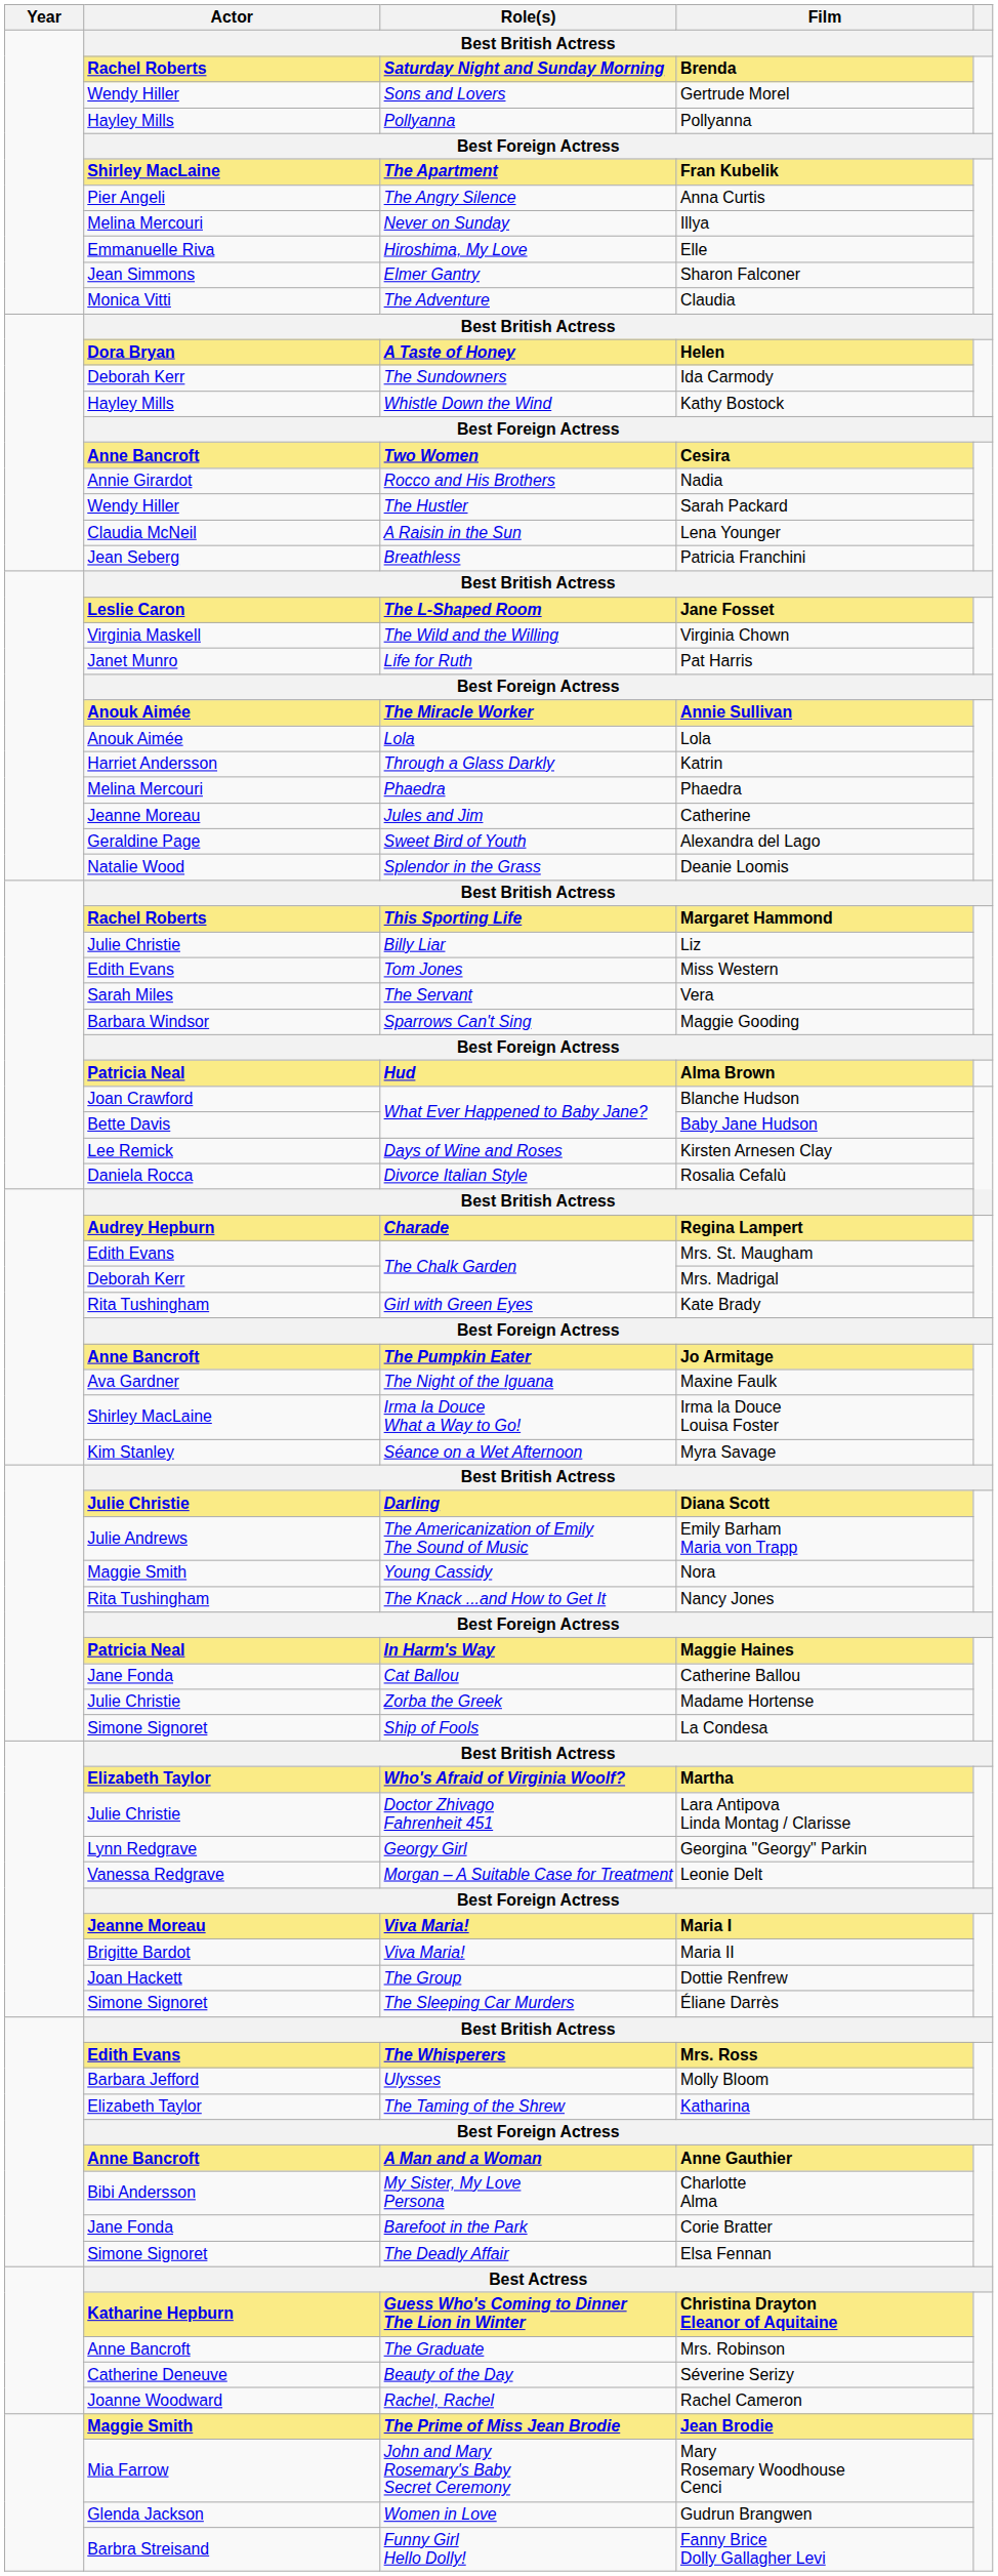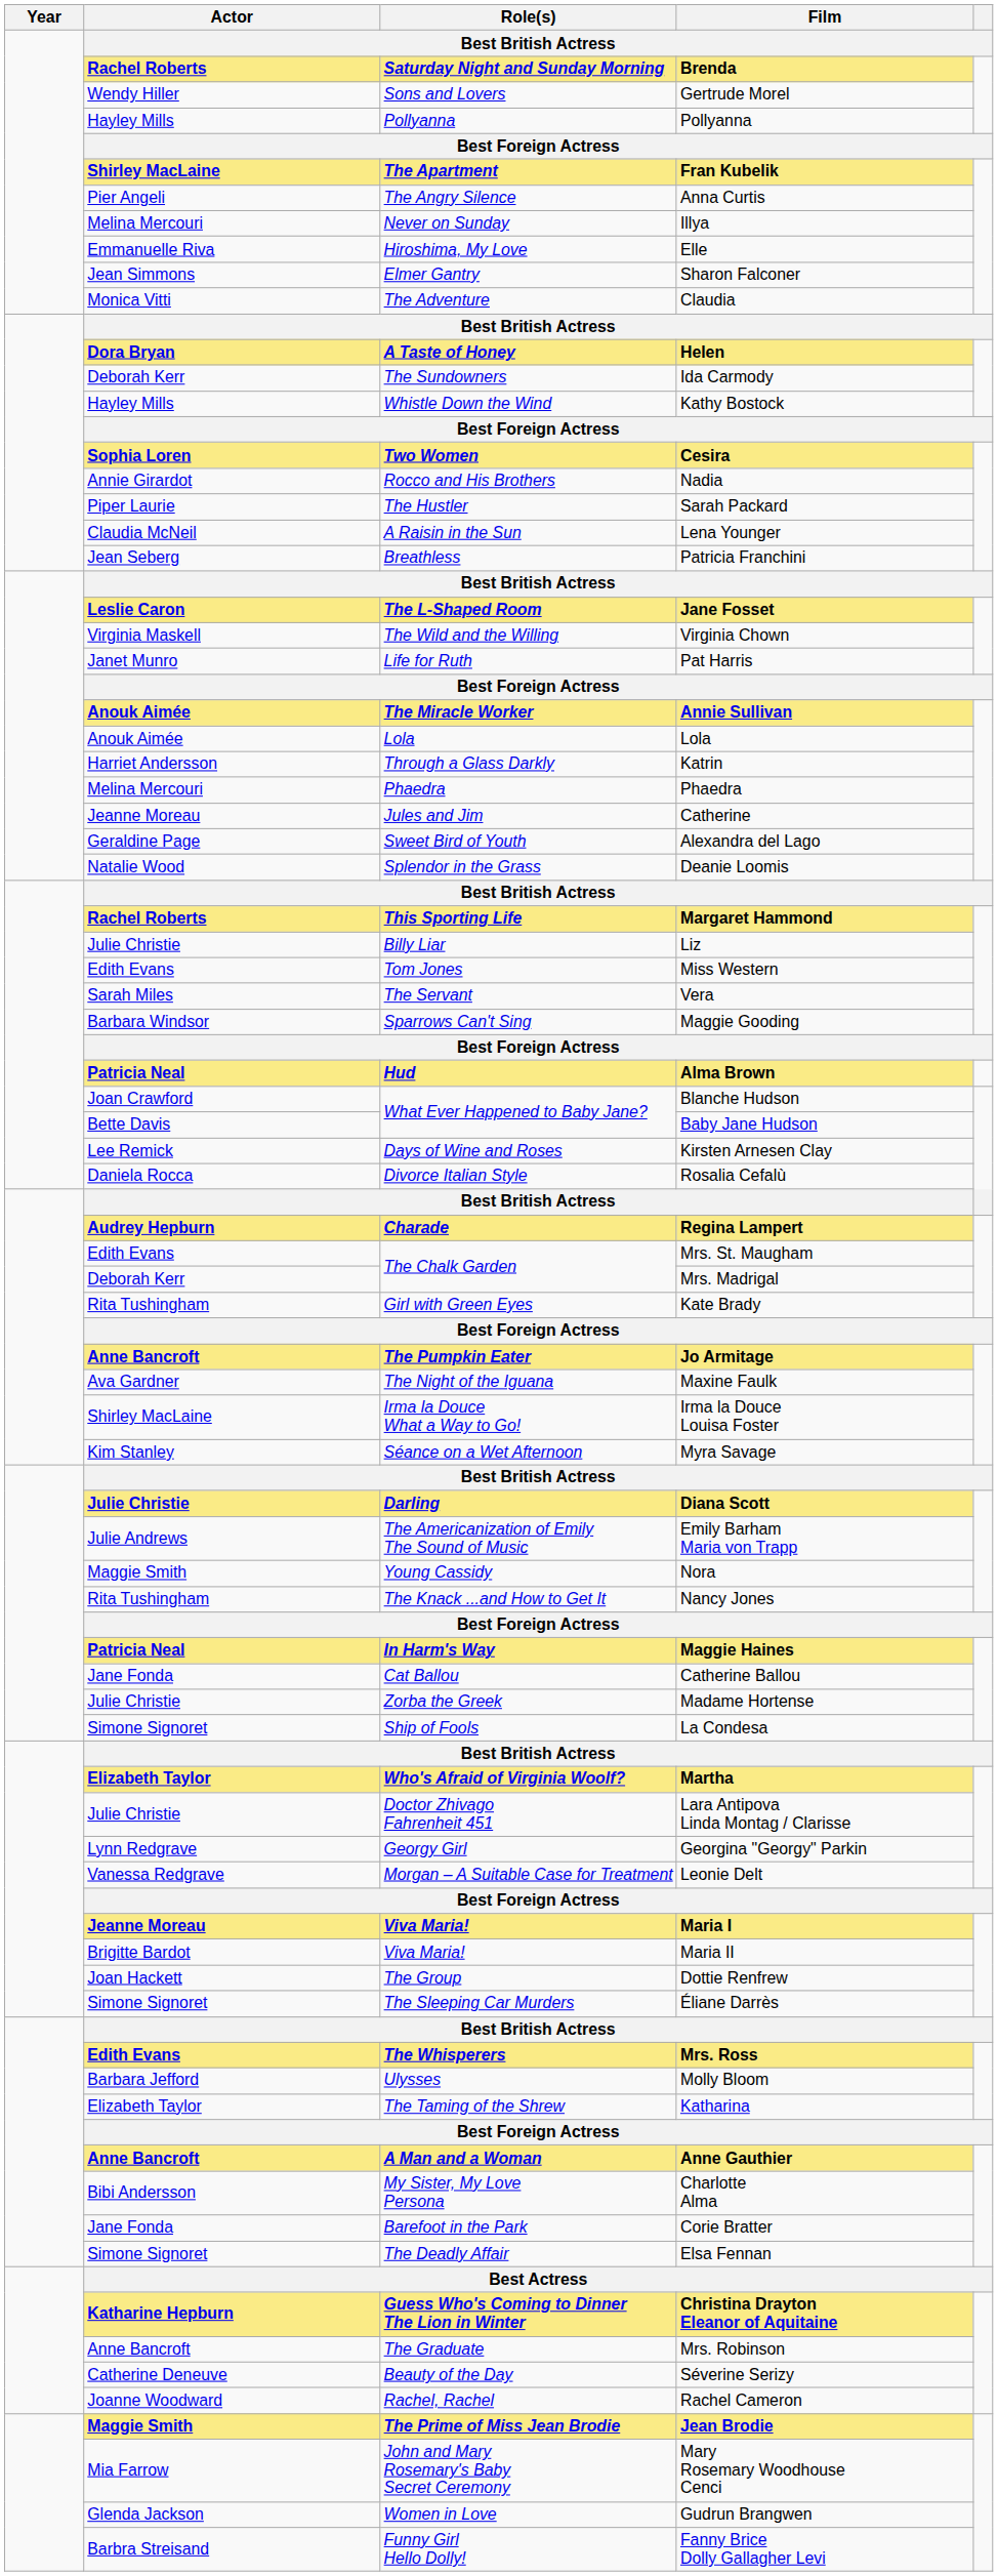Cesira | Actor: Anne Bancroft -> Sophia Loren
Sarah Packard | Actor: Wendy Hiller -> Piper Laurie
